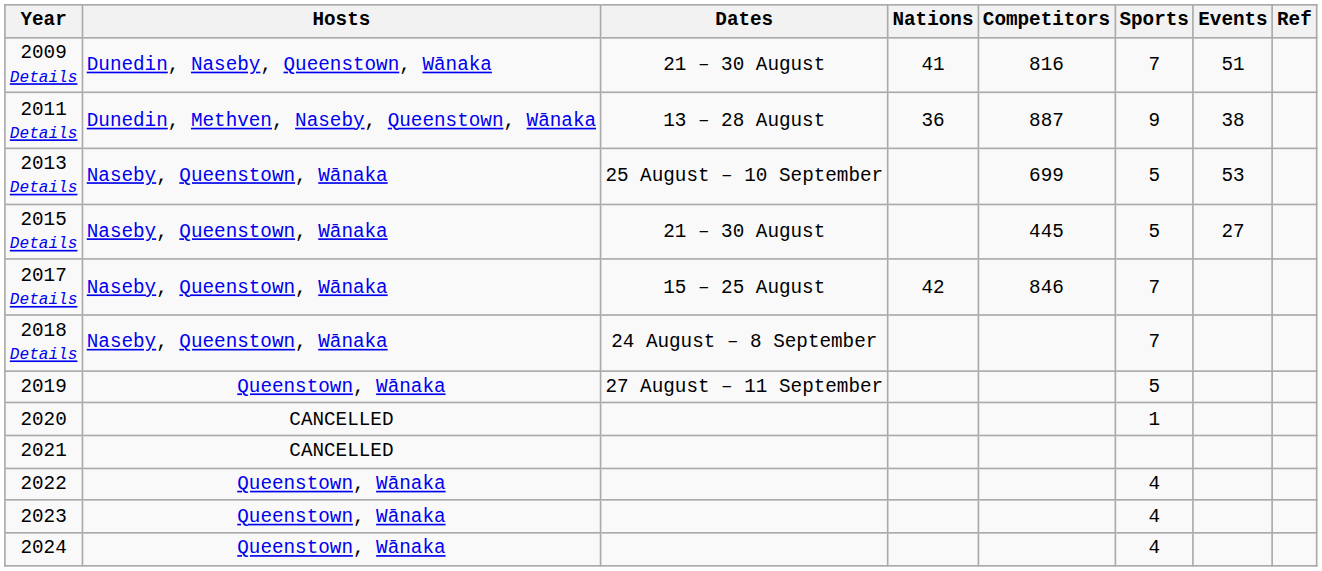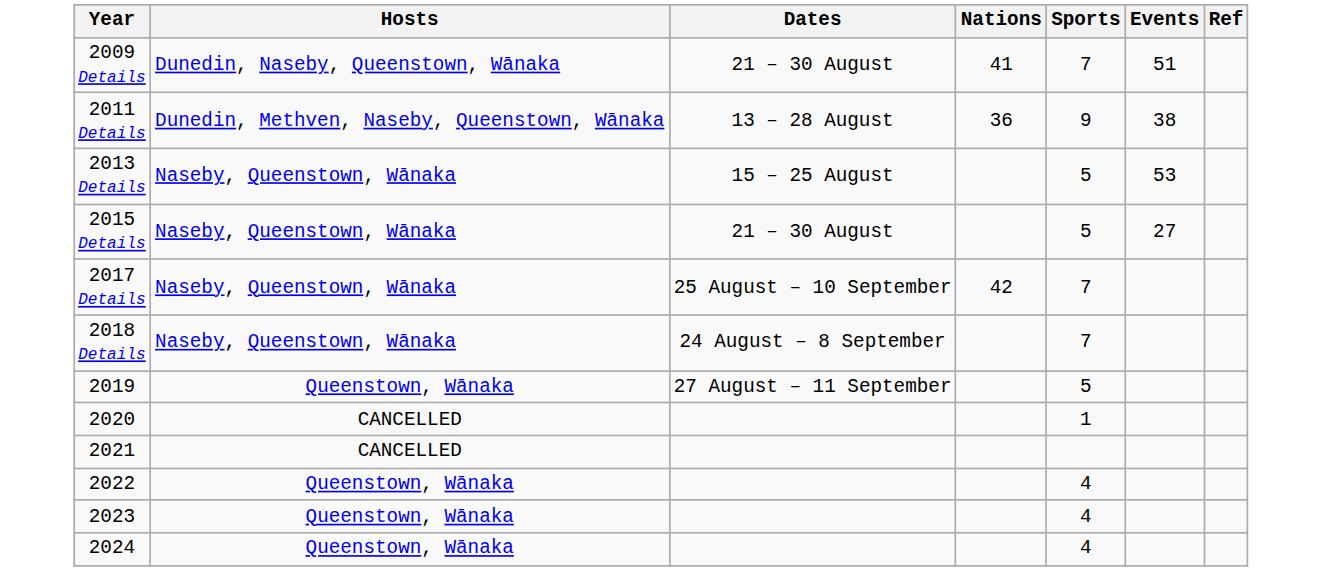- column: Competitors | 816 | 887 | 699 | 445 | 846
2013 Details | Dates: 25 August – 10 September -> 15 – 25 August
2017 Details | Dates: 15 – 25 August -> 25 August – 10 September
